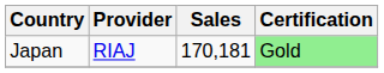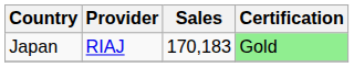Japan | Sales: 170,181 -> 170,183
